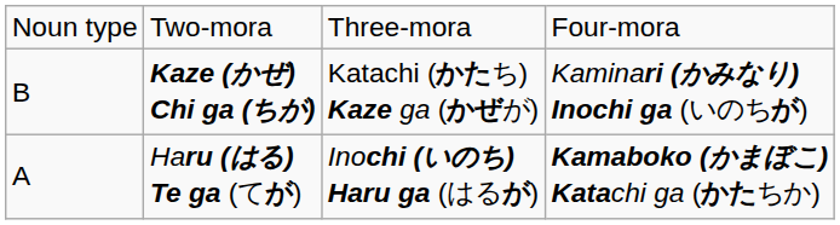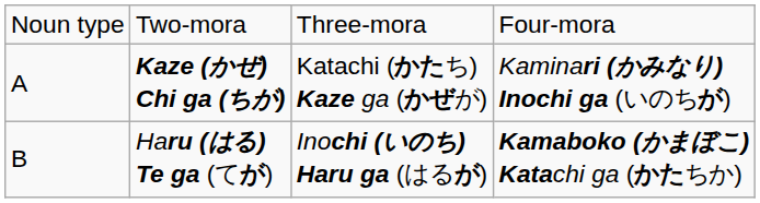Kaze (かぜ) Chi ga (ちが) | column 1: B -> A
Haru (はる) Te ga (てが) | column 1: A -> B
